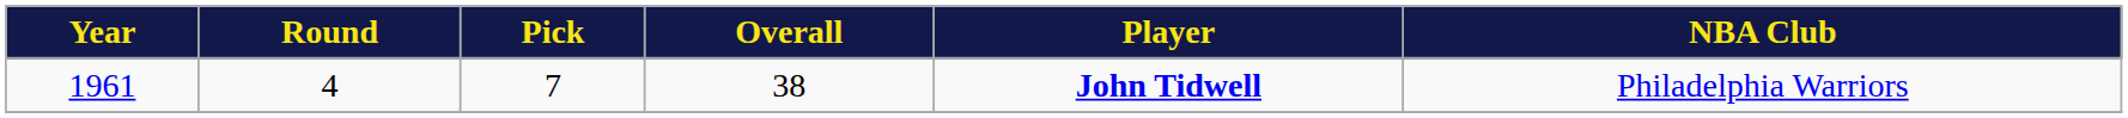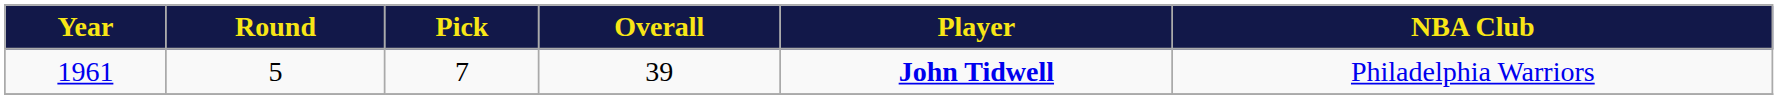1961 | Round: 4 -> 5
1961 | Overall: 38 -> 39
